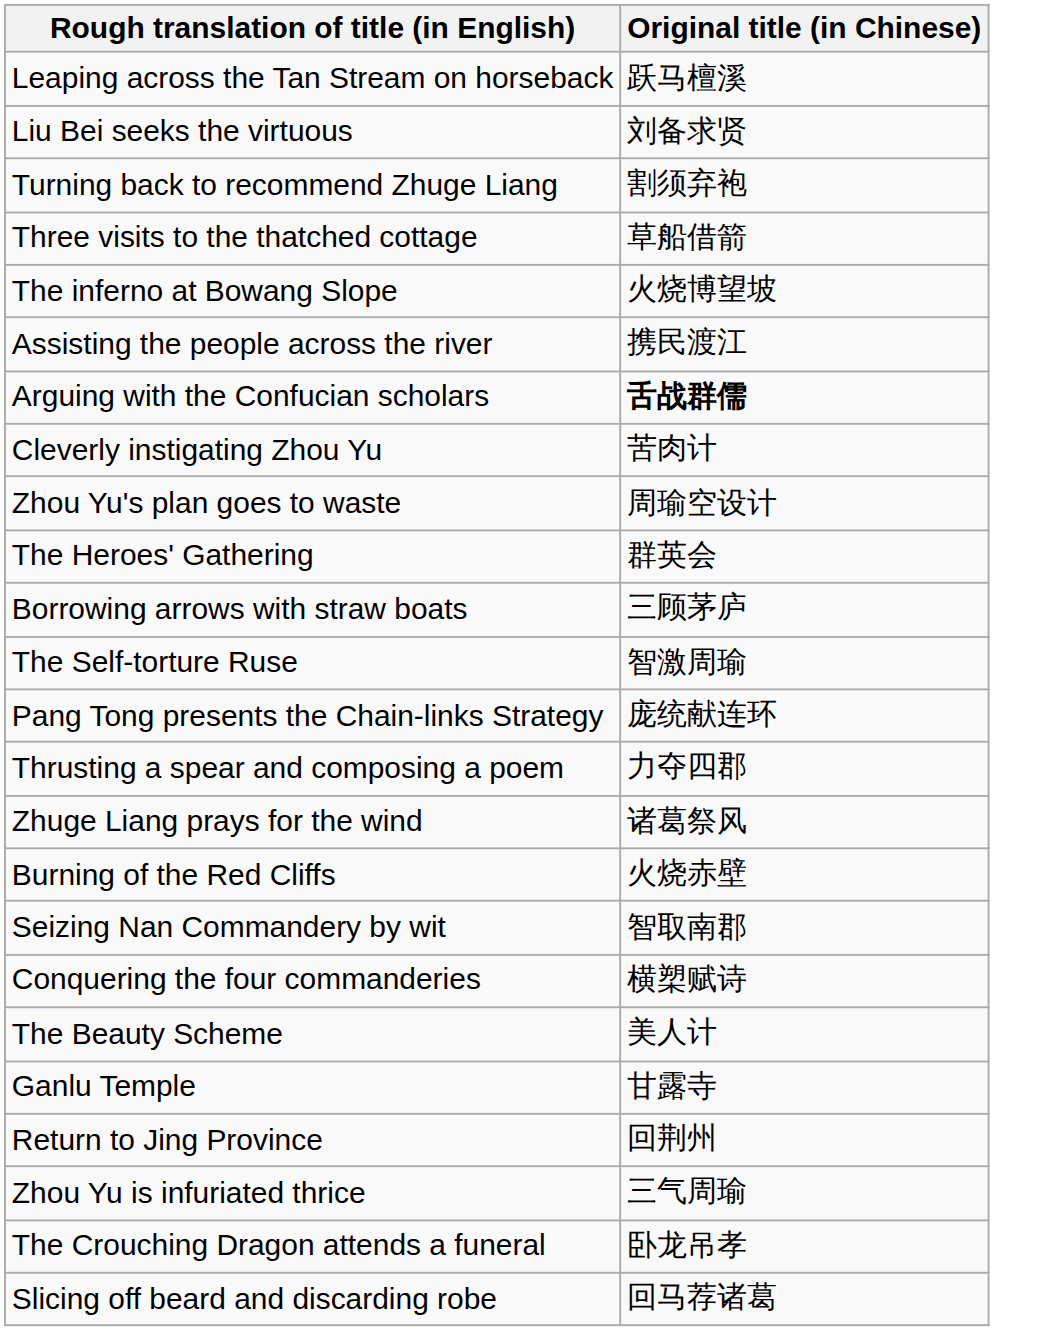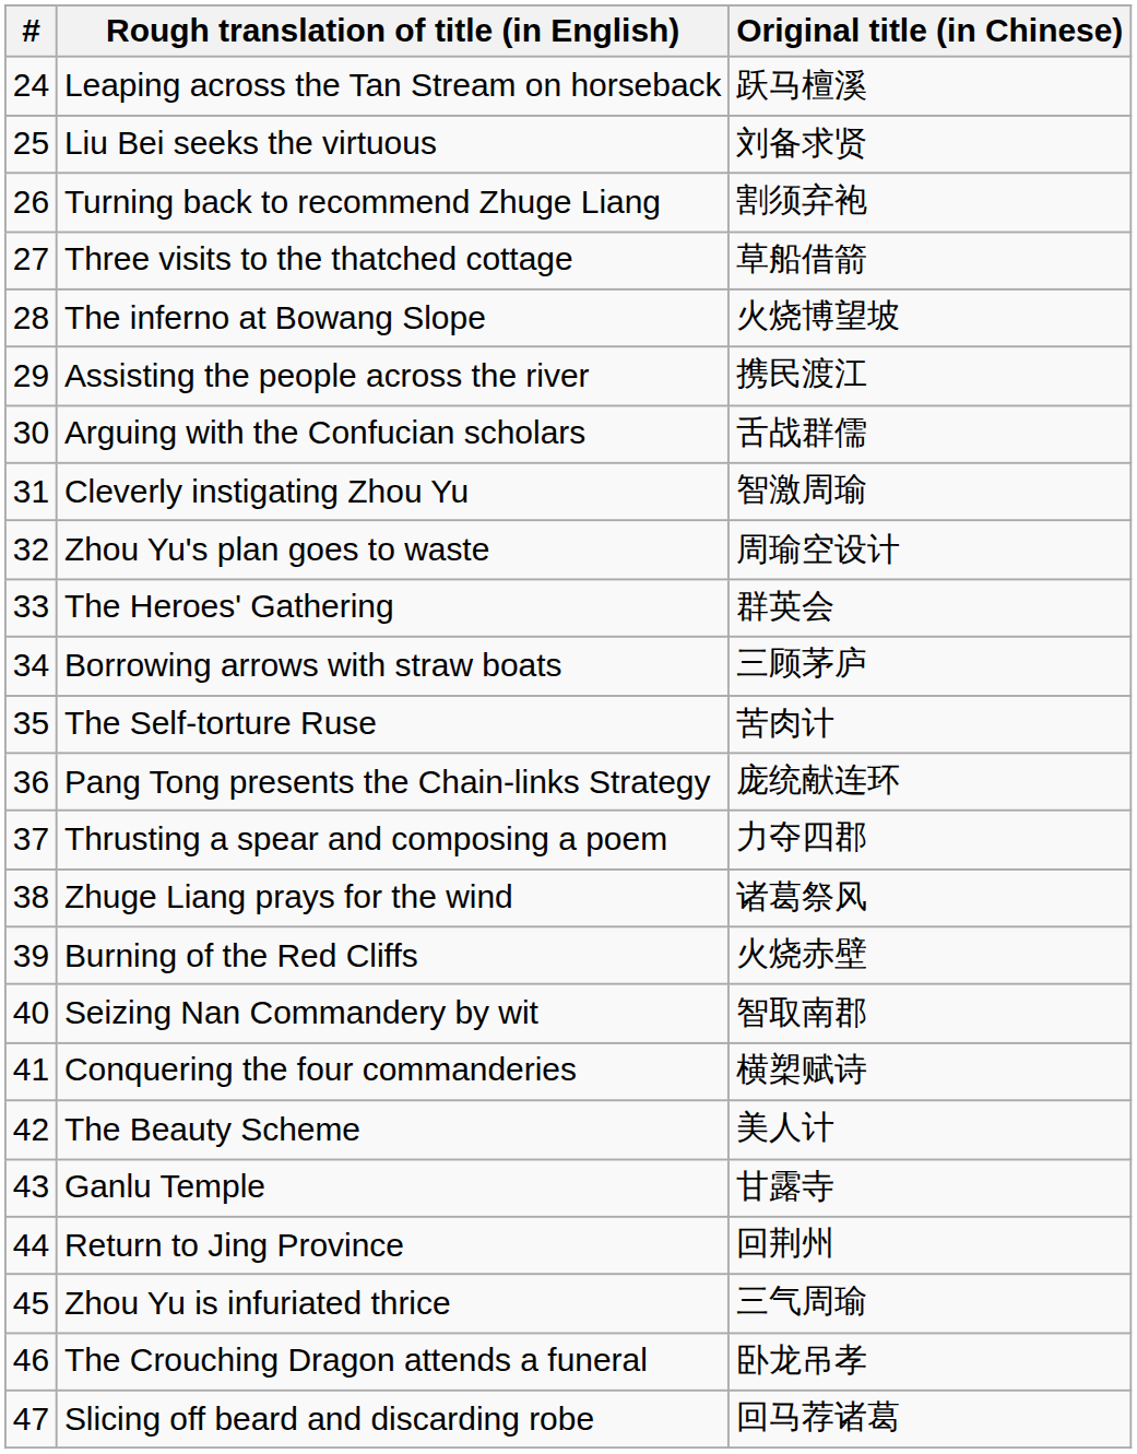+ column: # | 24 | 25 | 26 | 27 | 28 | 29 | 30 | 31 | 32 | 33 | 34 | 35 | 36 | 37 | 38 | 39 | 40 | 41 | 42 | 43 | 44 | 45 | 46 | 47
Arguing with the Confucian scholars | Original title (in Chinese): bold -> normal
Cleverly instigating Zhou Yu | Original title (in Chinese): 苦肉计 -> 智激周瑜
The Self-torture Ruse | Original title (in Chinese): 智激周瑜 -> 苦肉计
